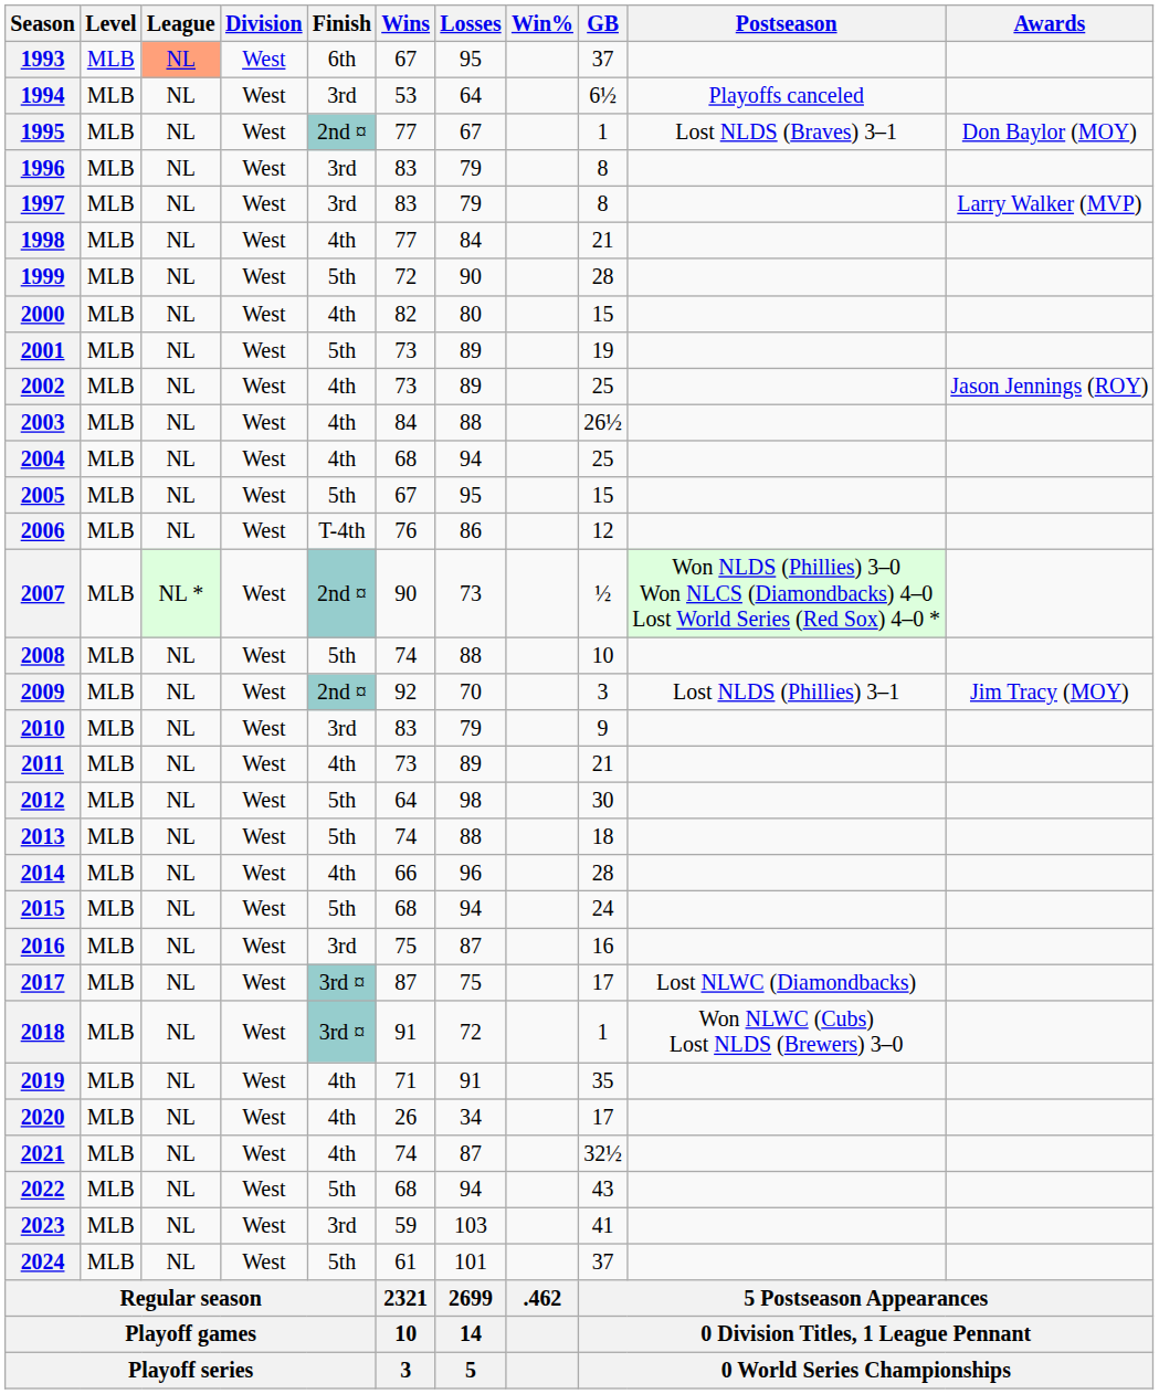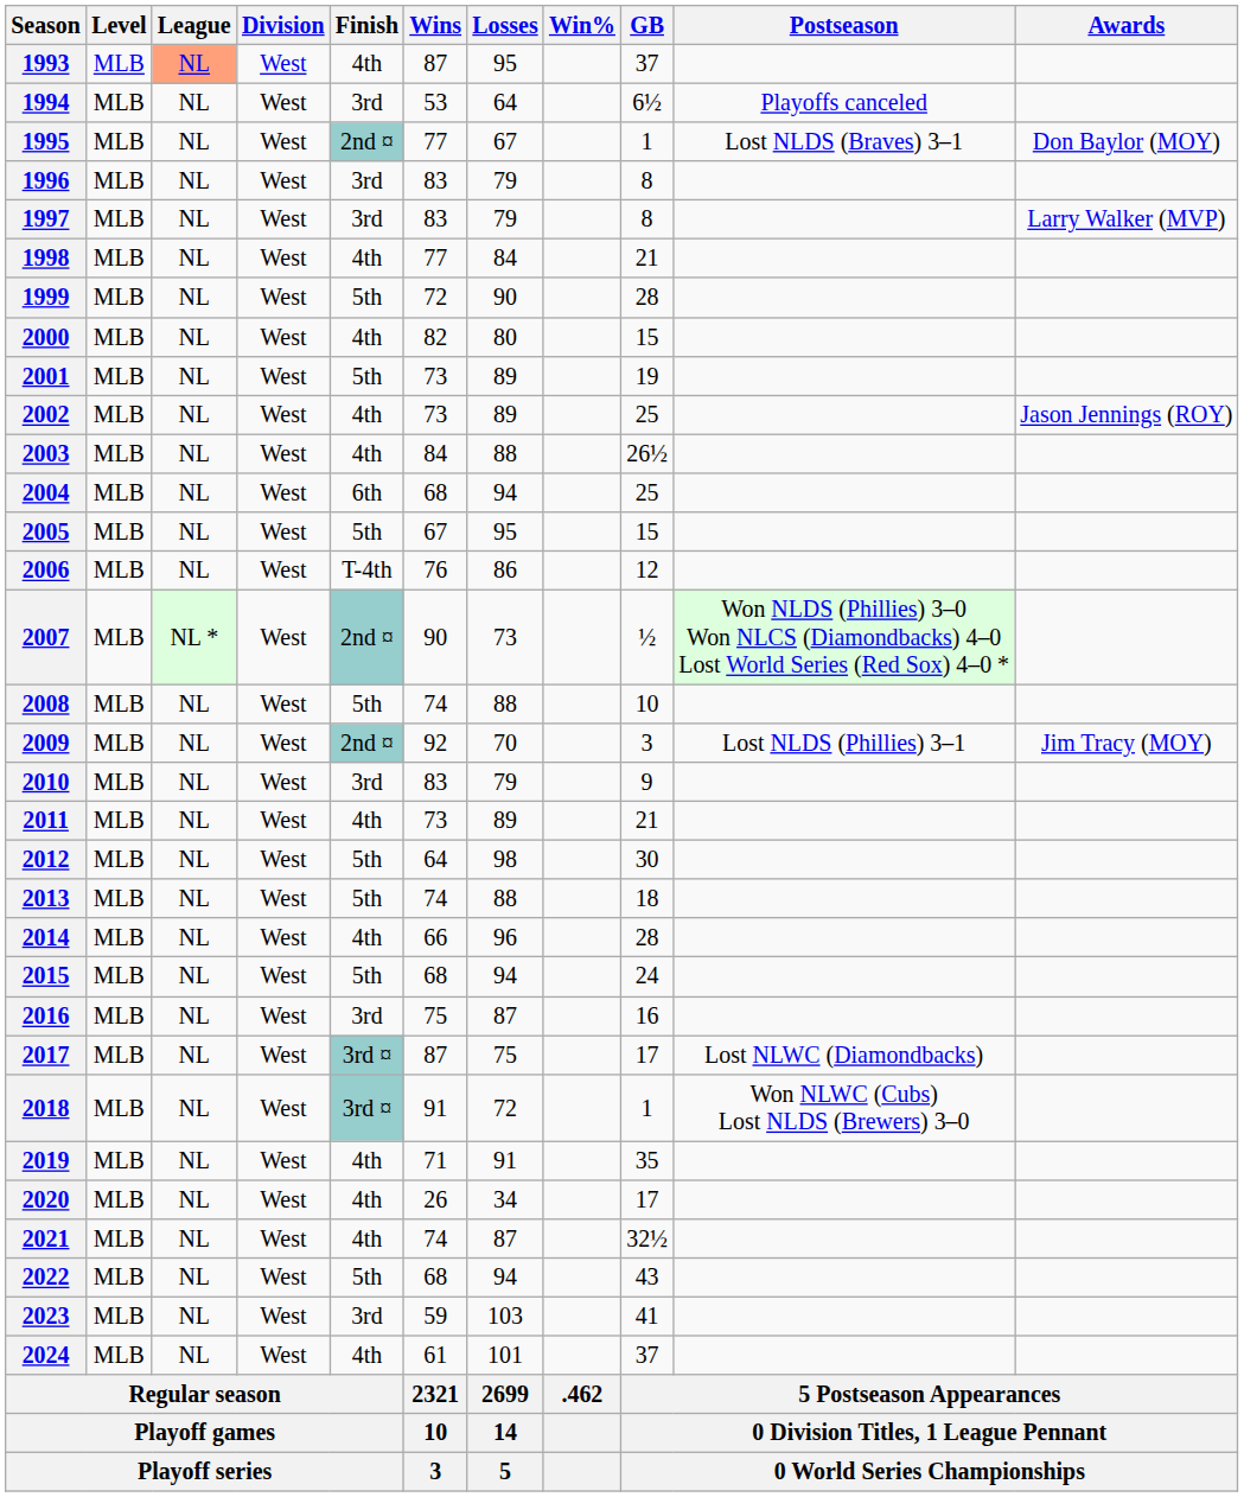1993 | Finish: 6th -> 4th
1993 | Wins: 67 -> 87
2004 | Finish: 4th -> 6th
2024 | Finish: 5th -> 4th
